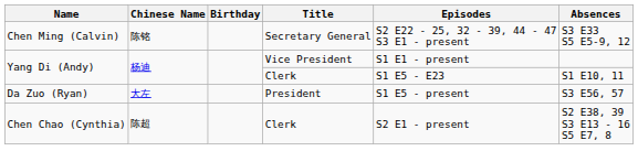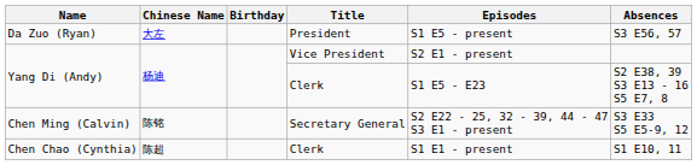rows swapped: Da Zuo (Ryan) <-> Chen Ming (Calvin)
Yang Di (Andy) / Vice President | Episodes: S1 E1 - present -> S2 E1 - present
Yang Di (Andy) / Clerk | Absences: S1 E10, 11 -> S2 E38, 39 S3 E13 - 16 S5 E7, 8
Chen Chao (Cynthia) | Episodes: S2 E1 - present -> S1 E1 - present
Chen Chao (Cynthia) | Absences: S2 E38, 39 S3 E13 - 16 S5 E7, 8 -> S1 E10, 11
